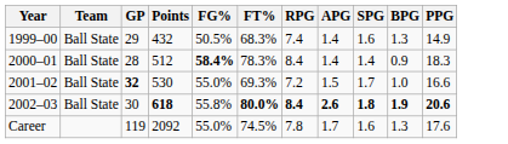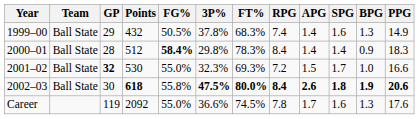+ column: 3P% | 37.8% | 29.8% | 32.3% | 47.5% | 36.6%
